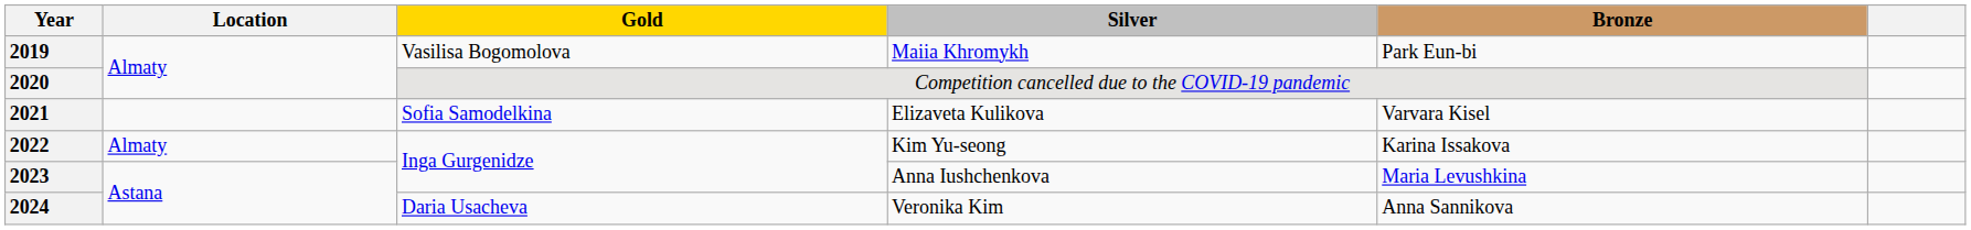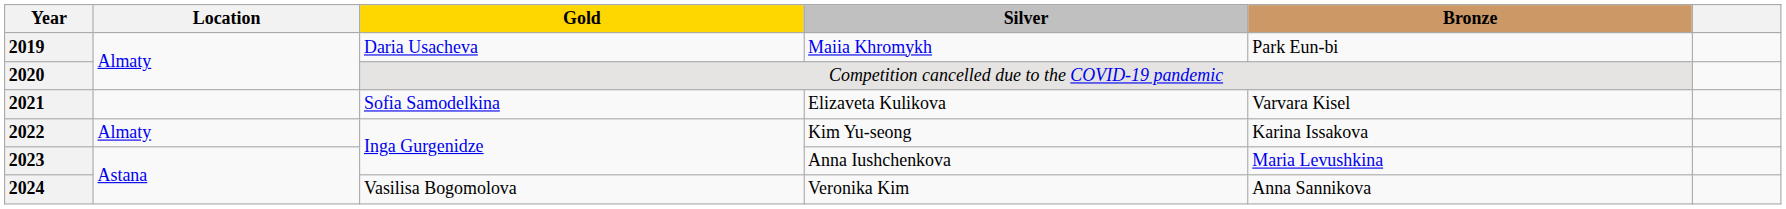2019 | Gold: Vasilisa Bogomolova -> Daria Usacheva
2024 | Gold: Daria Usacheva -> Vasilisa Bogomolova
